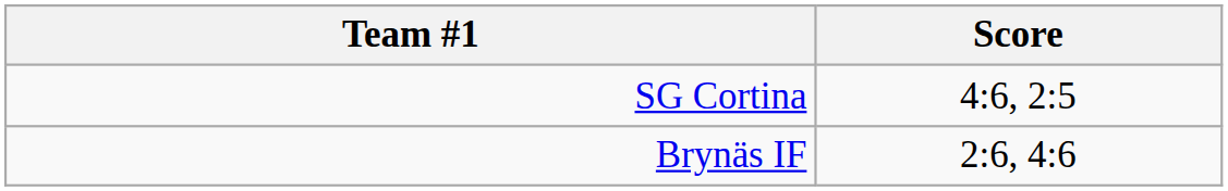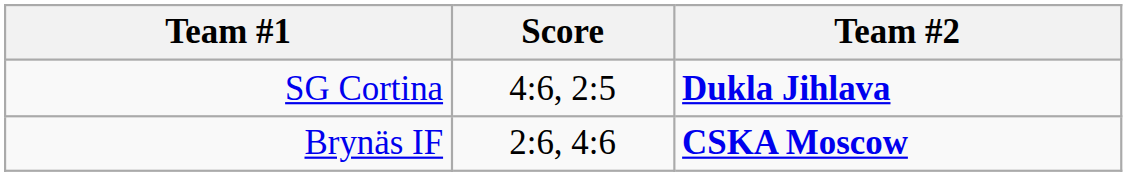+ column: Team #2 | Dukla Jihlava | CSKA Moscow
